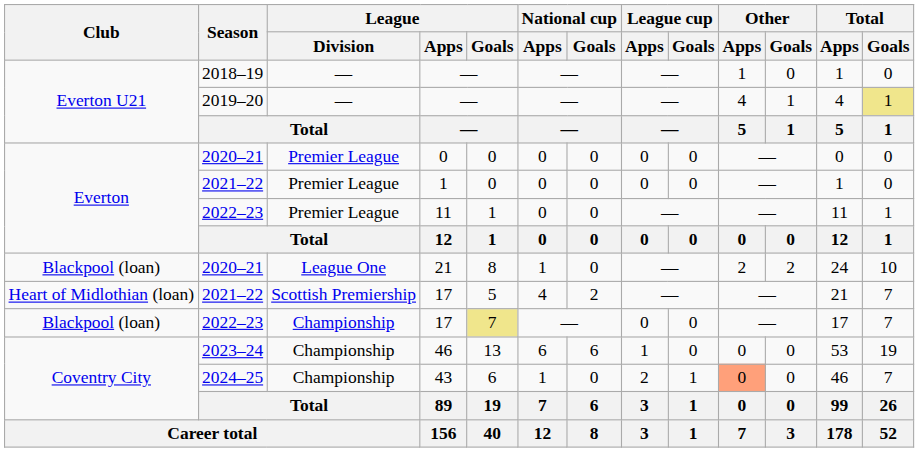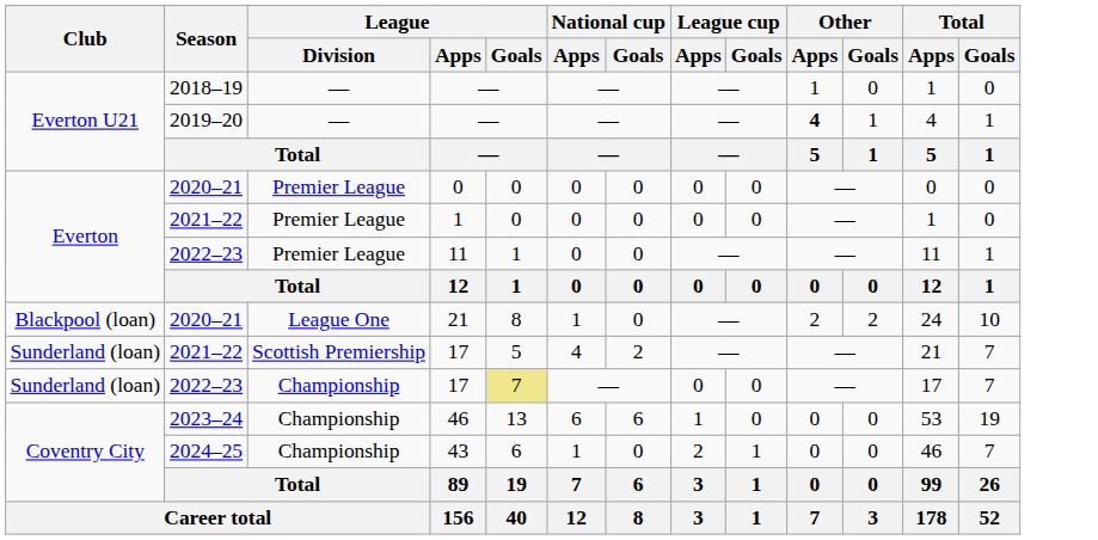2019–20 / — | Other / Apps: normal -> bold
2019–20 / — | Total / Goals: khaki background -> no background
2021–22 / 17 | Club: Heart of Midlothian (loan) -> Sunderland (loan)
2022–23 / 17 | Club: Blackpool (loan) -> Sunderland (loan)
43 | Other / Apps: lightsalmon background -> no background
